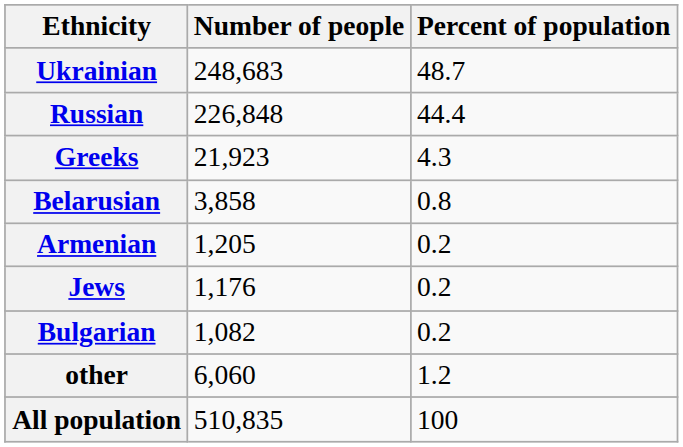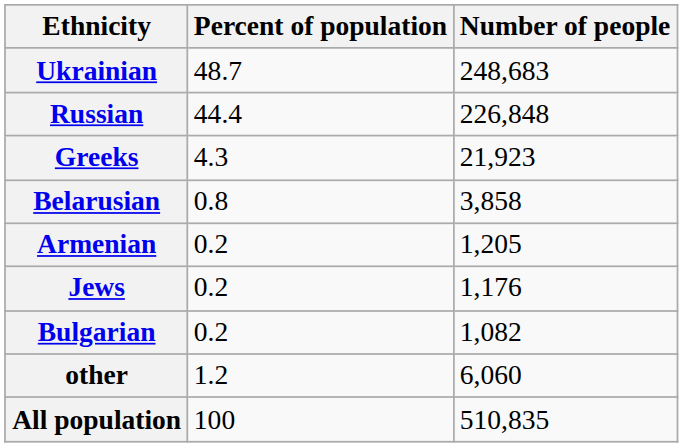columns swapped: Number of people <-> Percent of population
